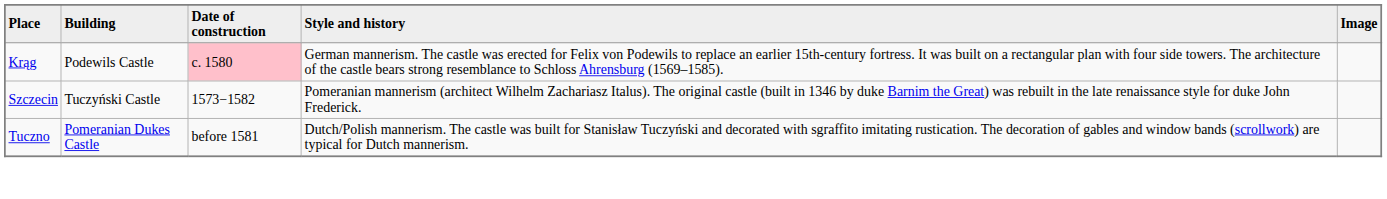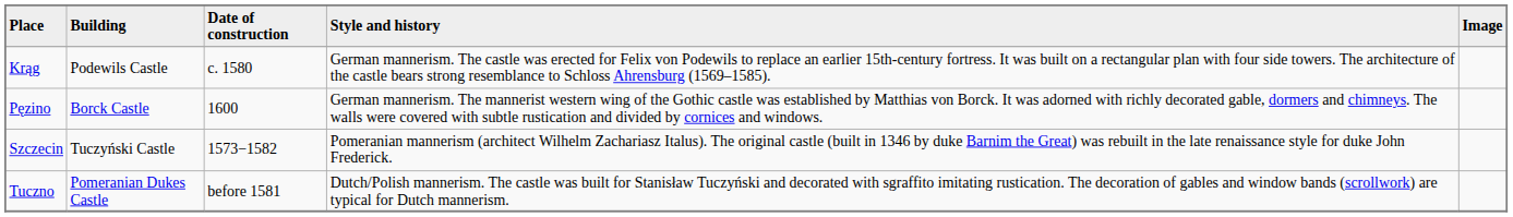Krąg | Date of construction: pink background -> no background
+ row: Pęzino | Borck Castle | 1600 | German mannerism. The mannerist western wing of the Gothic castle was established by Matthias von Borck. It was adorned with richly decorated gable, dormers and chimneys. The walls were covered with subtle rustication and divided by cornices and windows.
